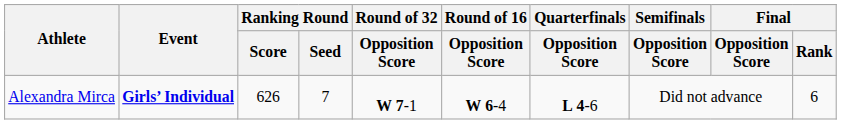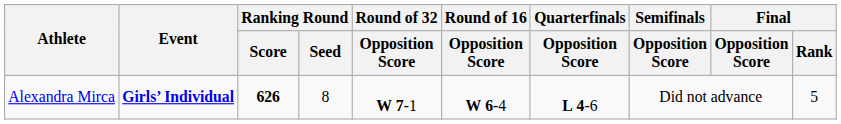Alexandra Mirca | Ranking Round / Score: normal -> bold
Alexandra Mirca | Ranking Round / Seed: 7 -> 8
Alexandra Mirca | Final / Rank: 6 -> 5
